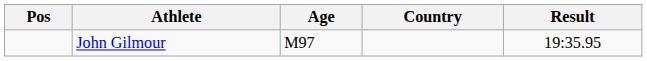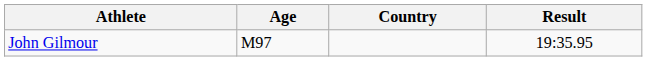- column: Pos
